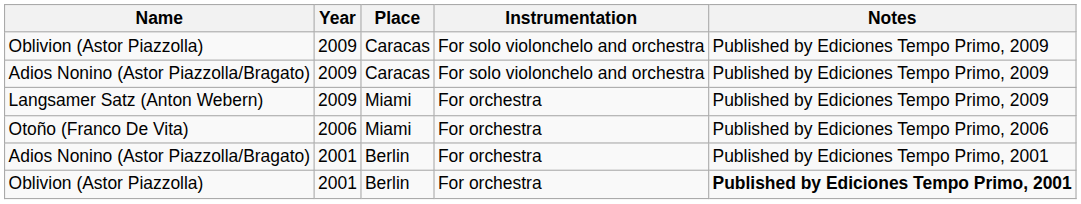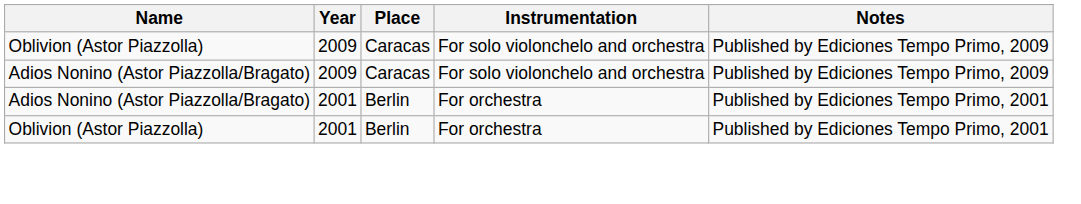- row: Langsamer Satz (Anton Webern) | 2009 | Miami | For orchestra | Published by Ediciones Tempo Primo, 2009
- row: Otoño (Franco De Vita) | 2006 | Miami | For orchestra | Published by Ediciones Tempo Primo, 2006
Oblivion (Astor Piazzolla) / 2001 | Notes: bold -> normal
